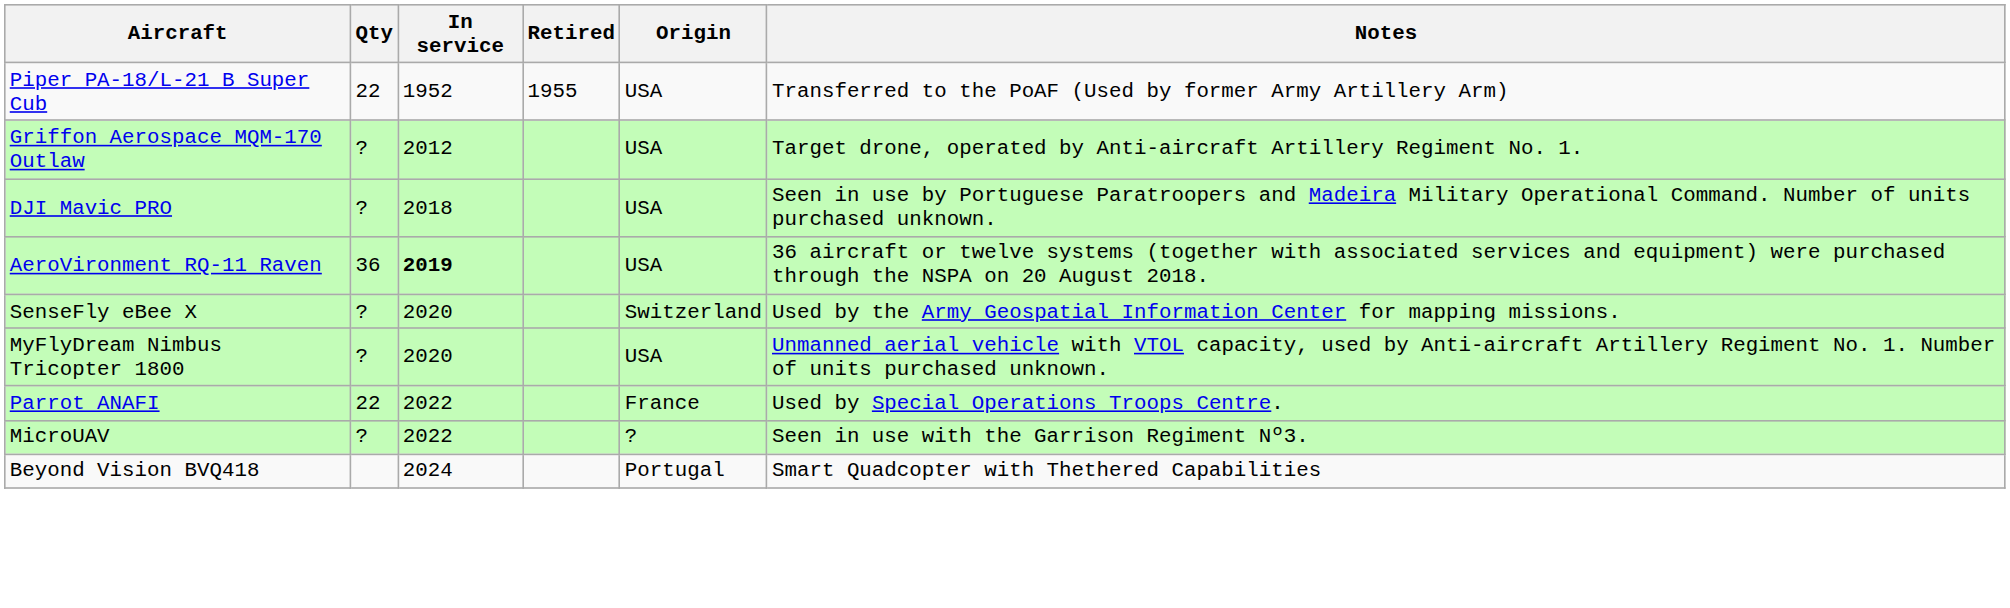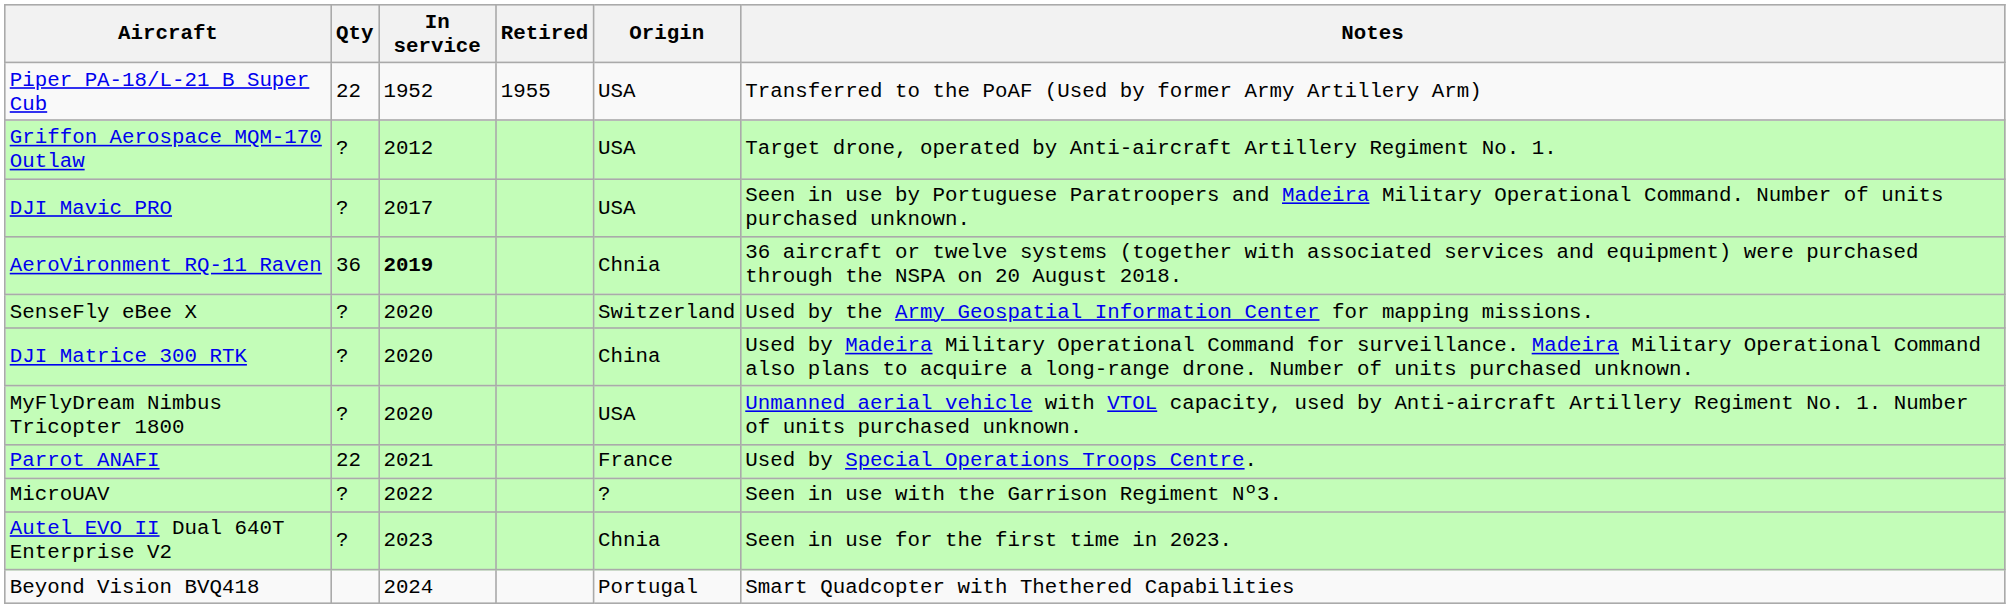DJI Mavic PRO | In service: 2018 -> 2017
AeroVironment RQ-11 Raven | Origin: USA -> Chnia
+ row: DJI Matrice 300 RTK | ? | 2020 | China | Used by Madeira Military Operational Command for surveillance. Madeira Military Operational Command also plans to acquire a long-range drone. Number of units purchased unknown.
Parrot ANAFI | In service: 2022 -> 2021
+ row: Autel EVO II Dual 640T Enterprise V2 | ? | 2023 | Chnia | Seen in use for the first time in 2023.
